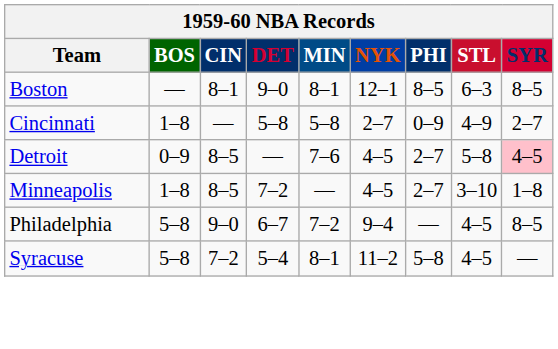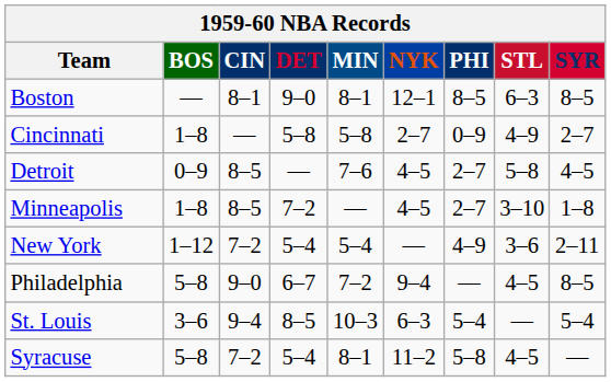Detroit | SYR: pink background -> no background
+ row: New York | 1–12 | 7–2 | 5–4 | 5–4 | — | 4–9 | 3–6 | 2–11
+ row: St. Louis | 3–6 | 9–4 | 8–5 | 10–3 | 6–3 | 5–4 | — | 5–4
